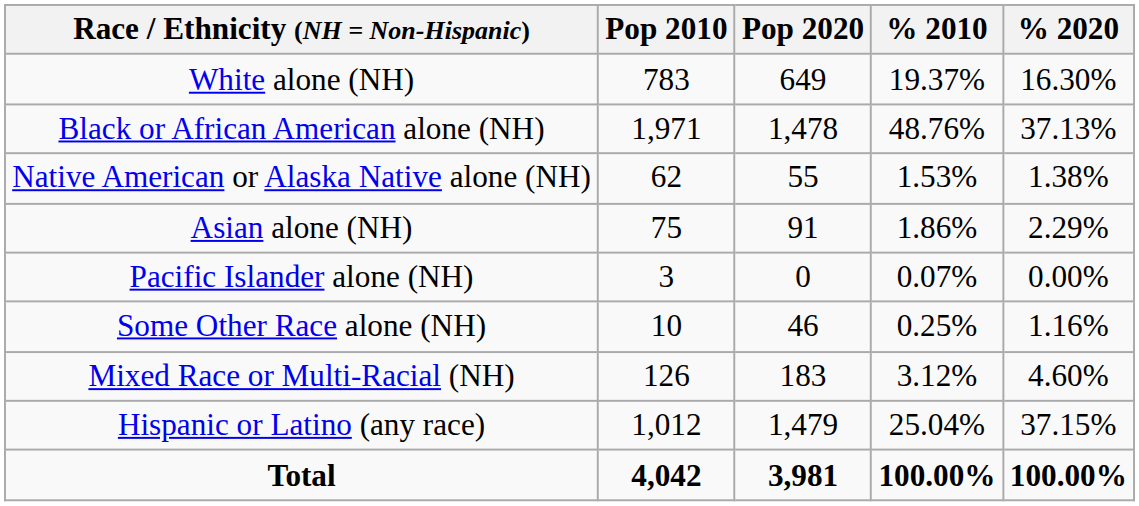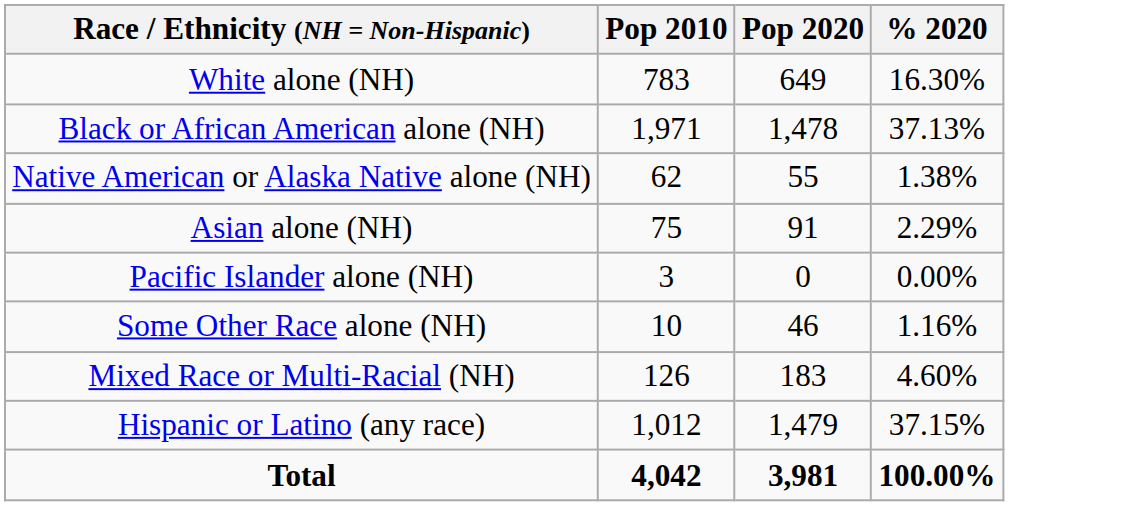- column: % 2010 | 19.37% | 48.76% | 1.53% | 1.86% | 0.07% | 0.25% | 3.12% | 25.04% | 100.00%
